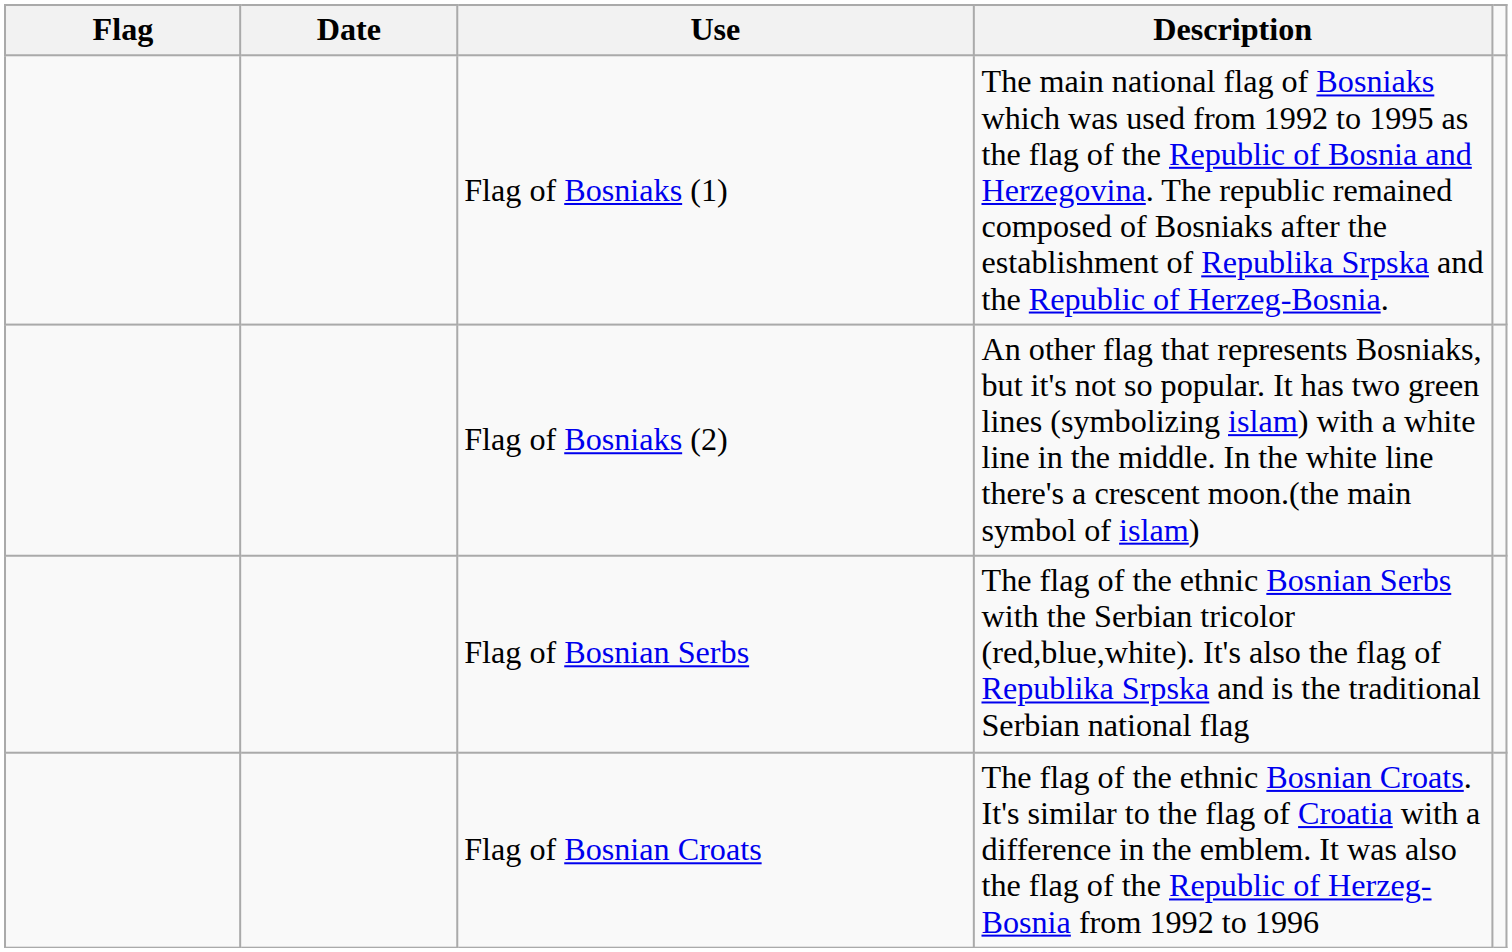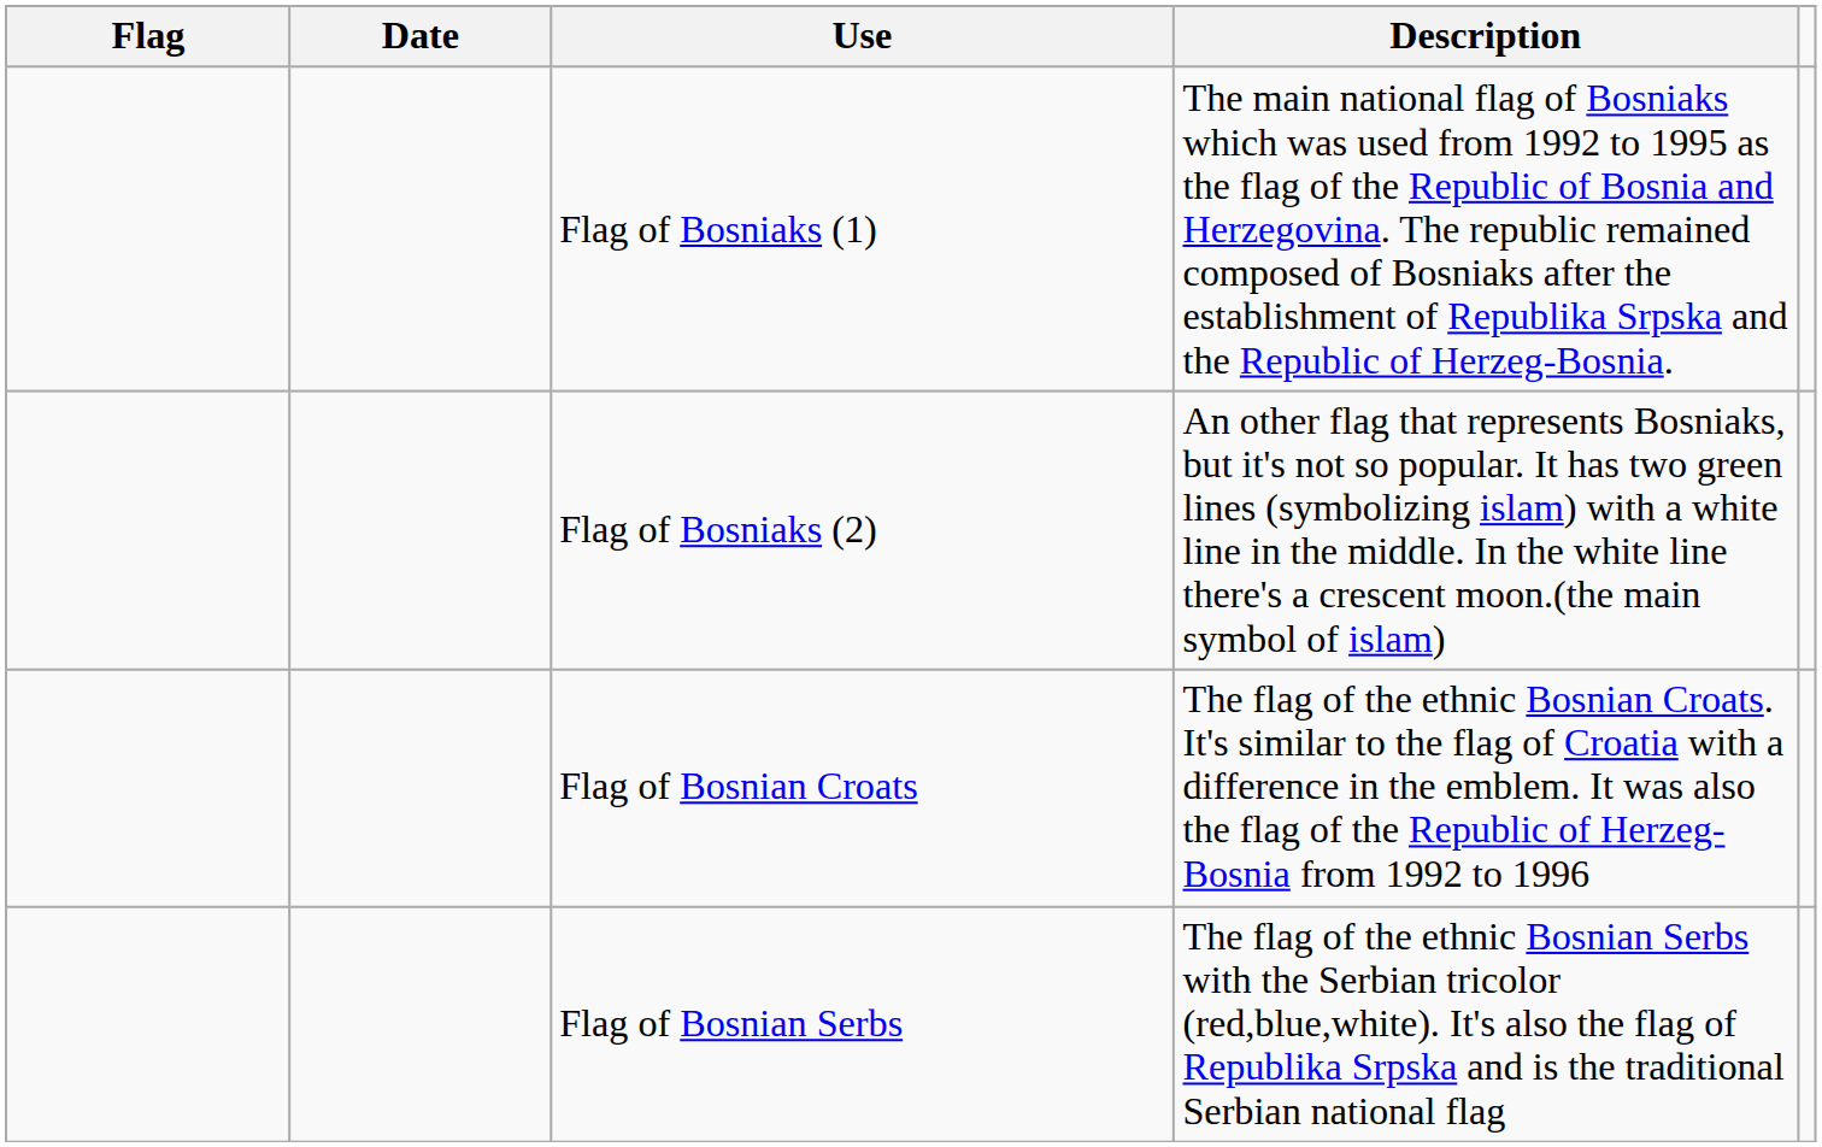rows swapped: Flag of Bosnian Serbs <-> Flag of Bosnian Croats
